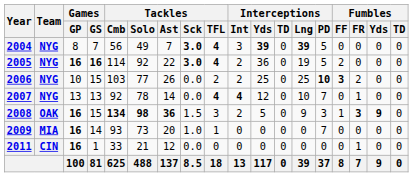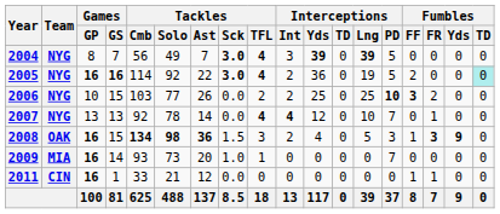2005 | Fumbles / TD: no background -> paleturquoise background
2008 | Interceptions / Yds: 5 -> 4
2008 | Interceptions / Lng: 9 -> 5
2011 | Fumbles / FF: 0 -> 1
